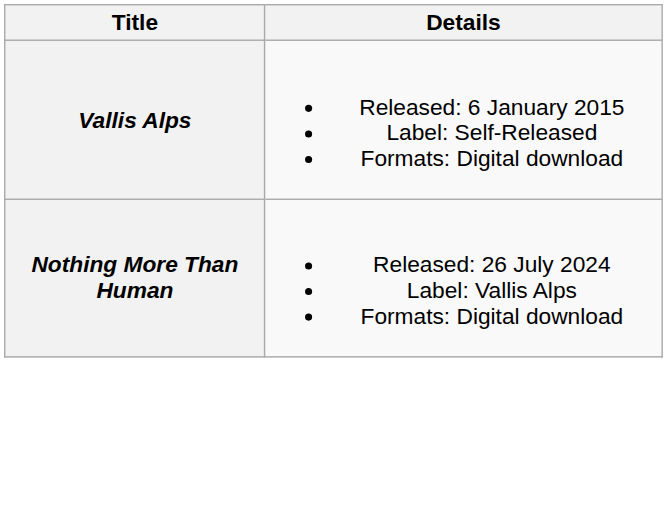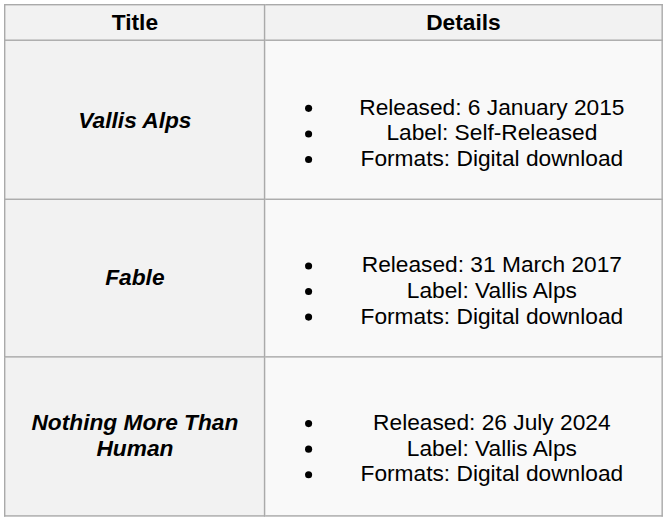+ row: Fable | Released: 31 March 2017 Label: Vallis Alps Formats: Digital download
